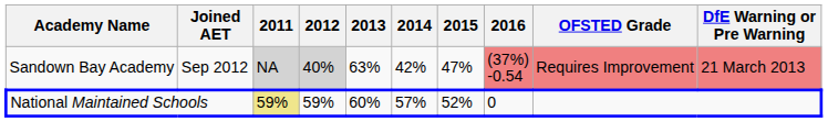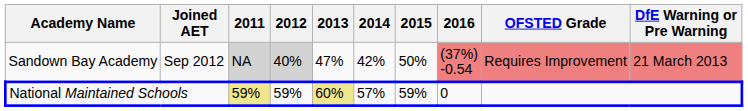Sandown Bay Academy | 2013: 63% -> 47%
Sandown Bay Academy | 2015: 47% -> 50%
National Maintained Schools | 2013: no background -> khaki background
National Maintained Schools | 2015: 52% -> 59%
